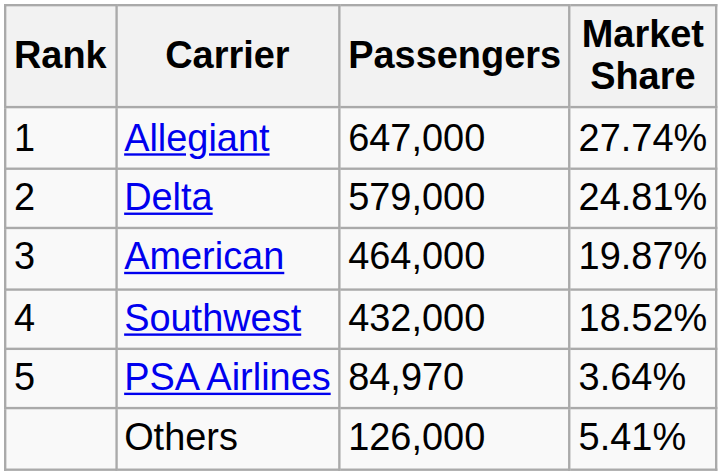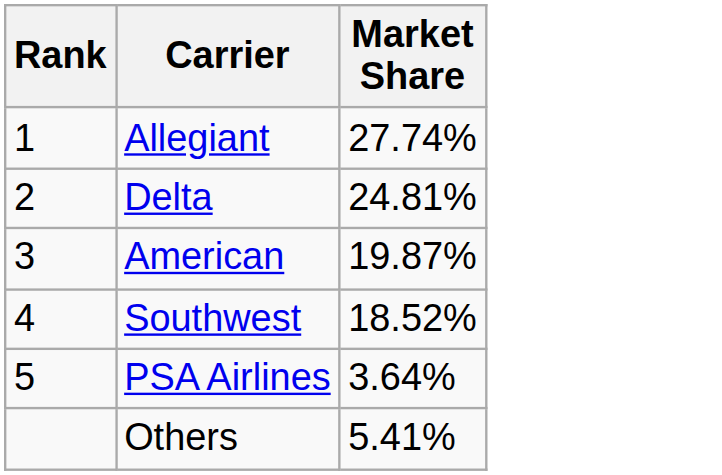- column: Passengers | 647,000 | 579,000 | 464,000 | 432,000 | 84,970 | 126,000
